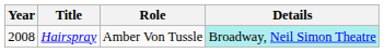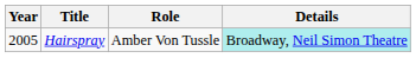Hairspray | Year: 2008 -> 2005
